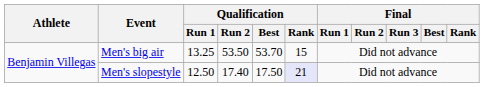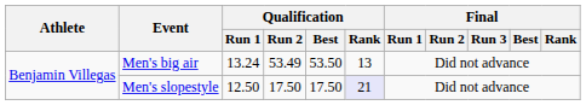Men's big air | Qualification / Run 1: 13.25 -> 13.24
Men's big air | Qualification / Run 2: 53.50 -> 53.49
Men's big air | Qualification / Best: 53.70 -> 53.50
Men's big air | Qualification / Rank: 15 -> 13
Men's slopestyle | Qualification / Run 2: 17.40 -> 17.50
